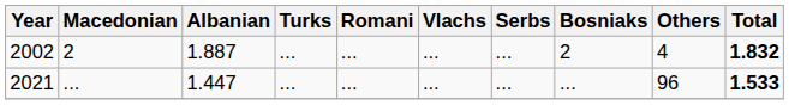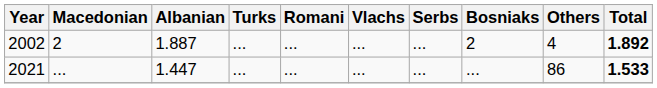2002 | Total: 1.832 -> 1.892
2021 | Others: 96 -> 86
